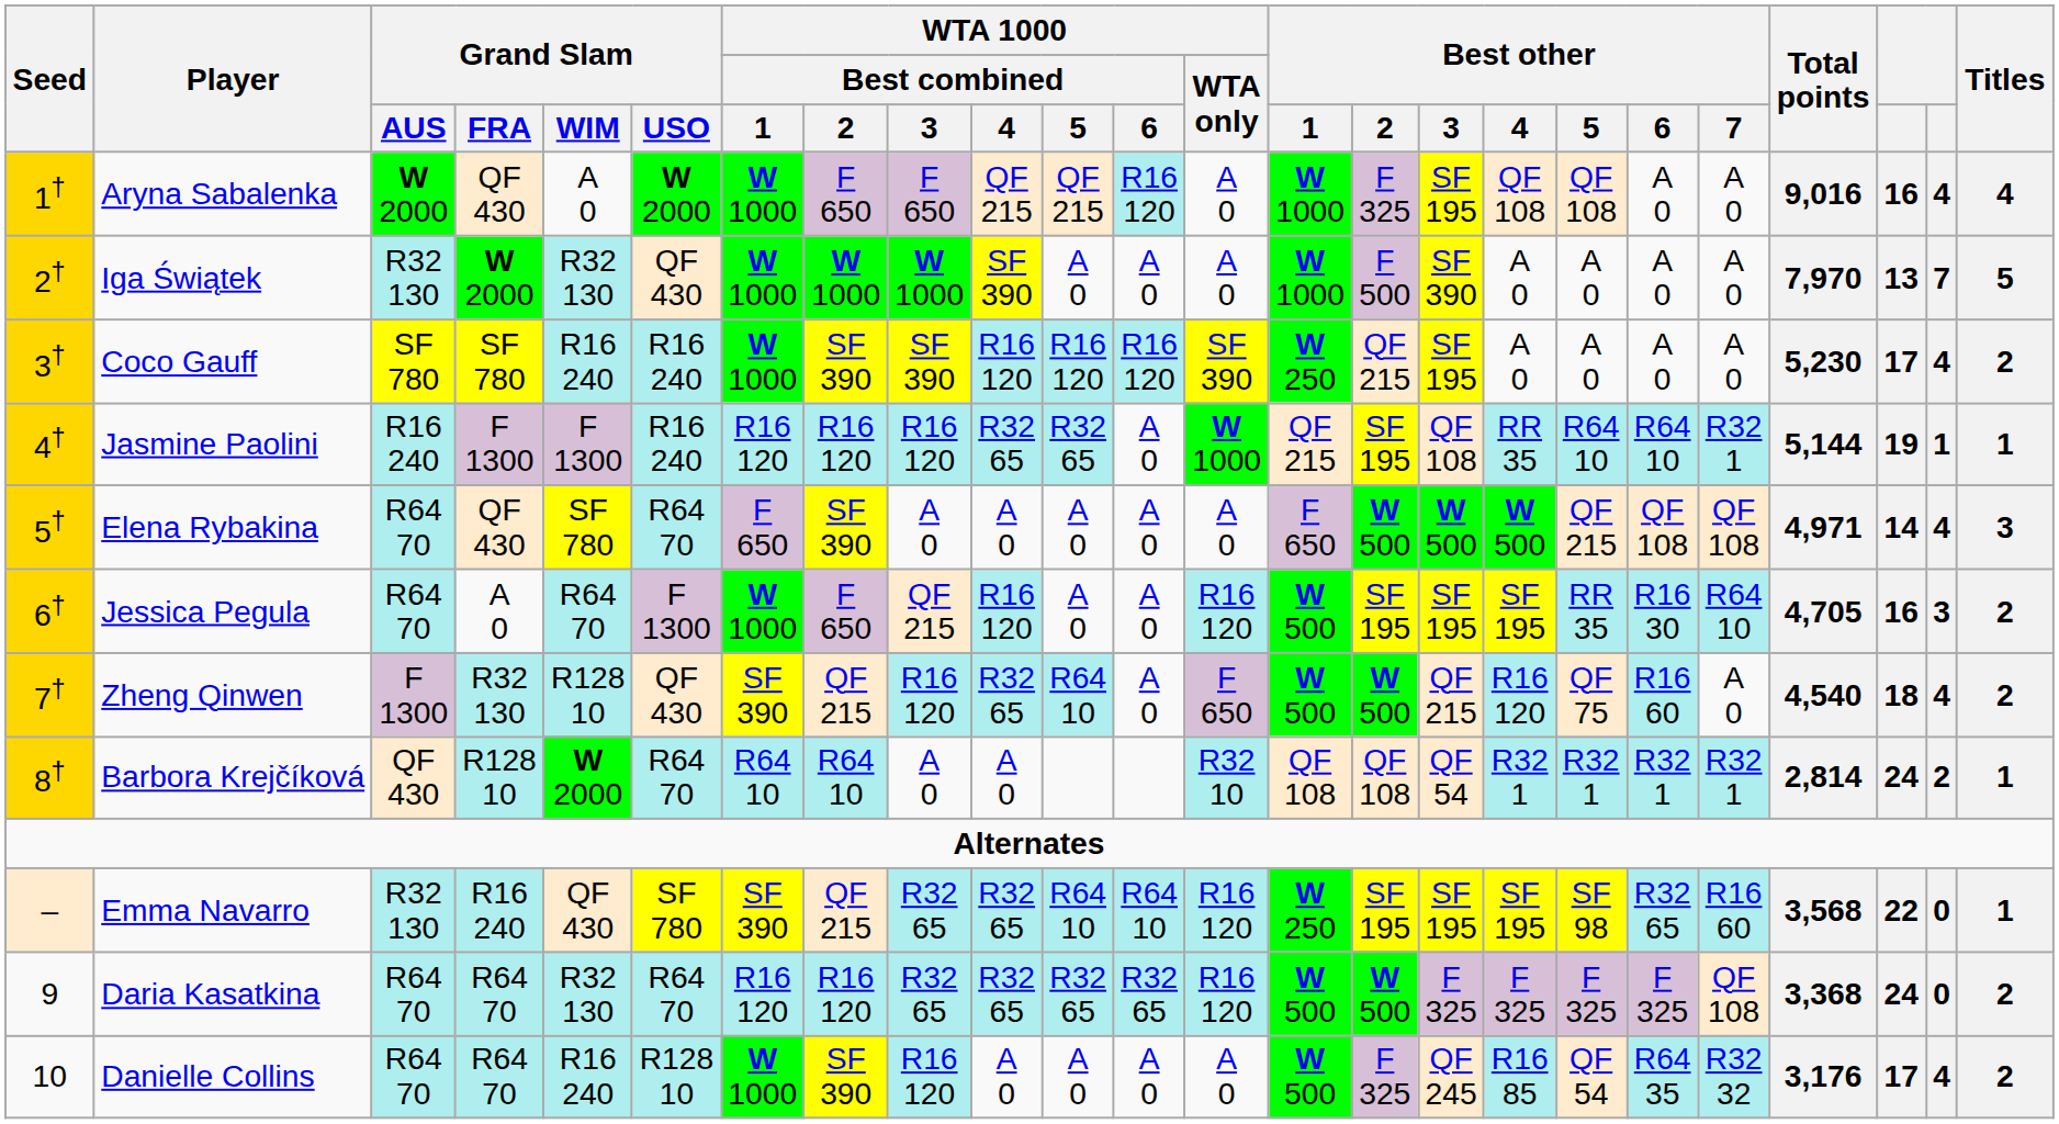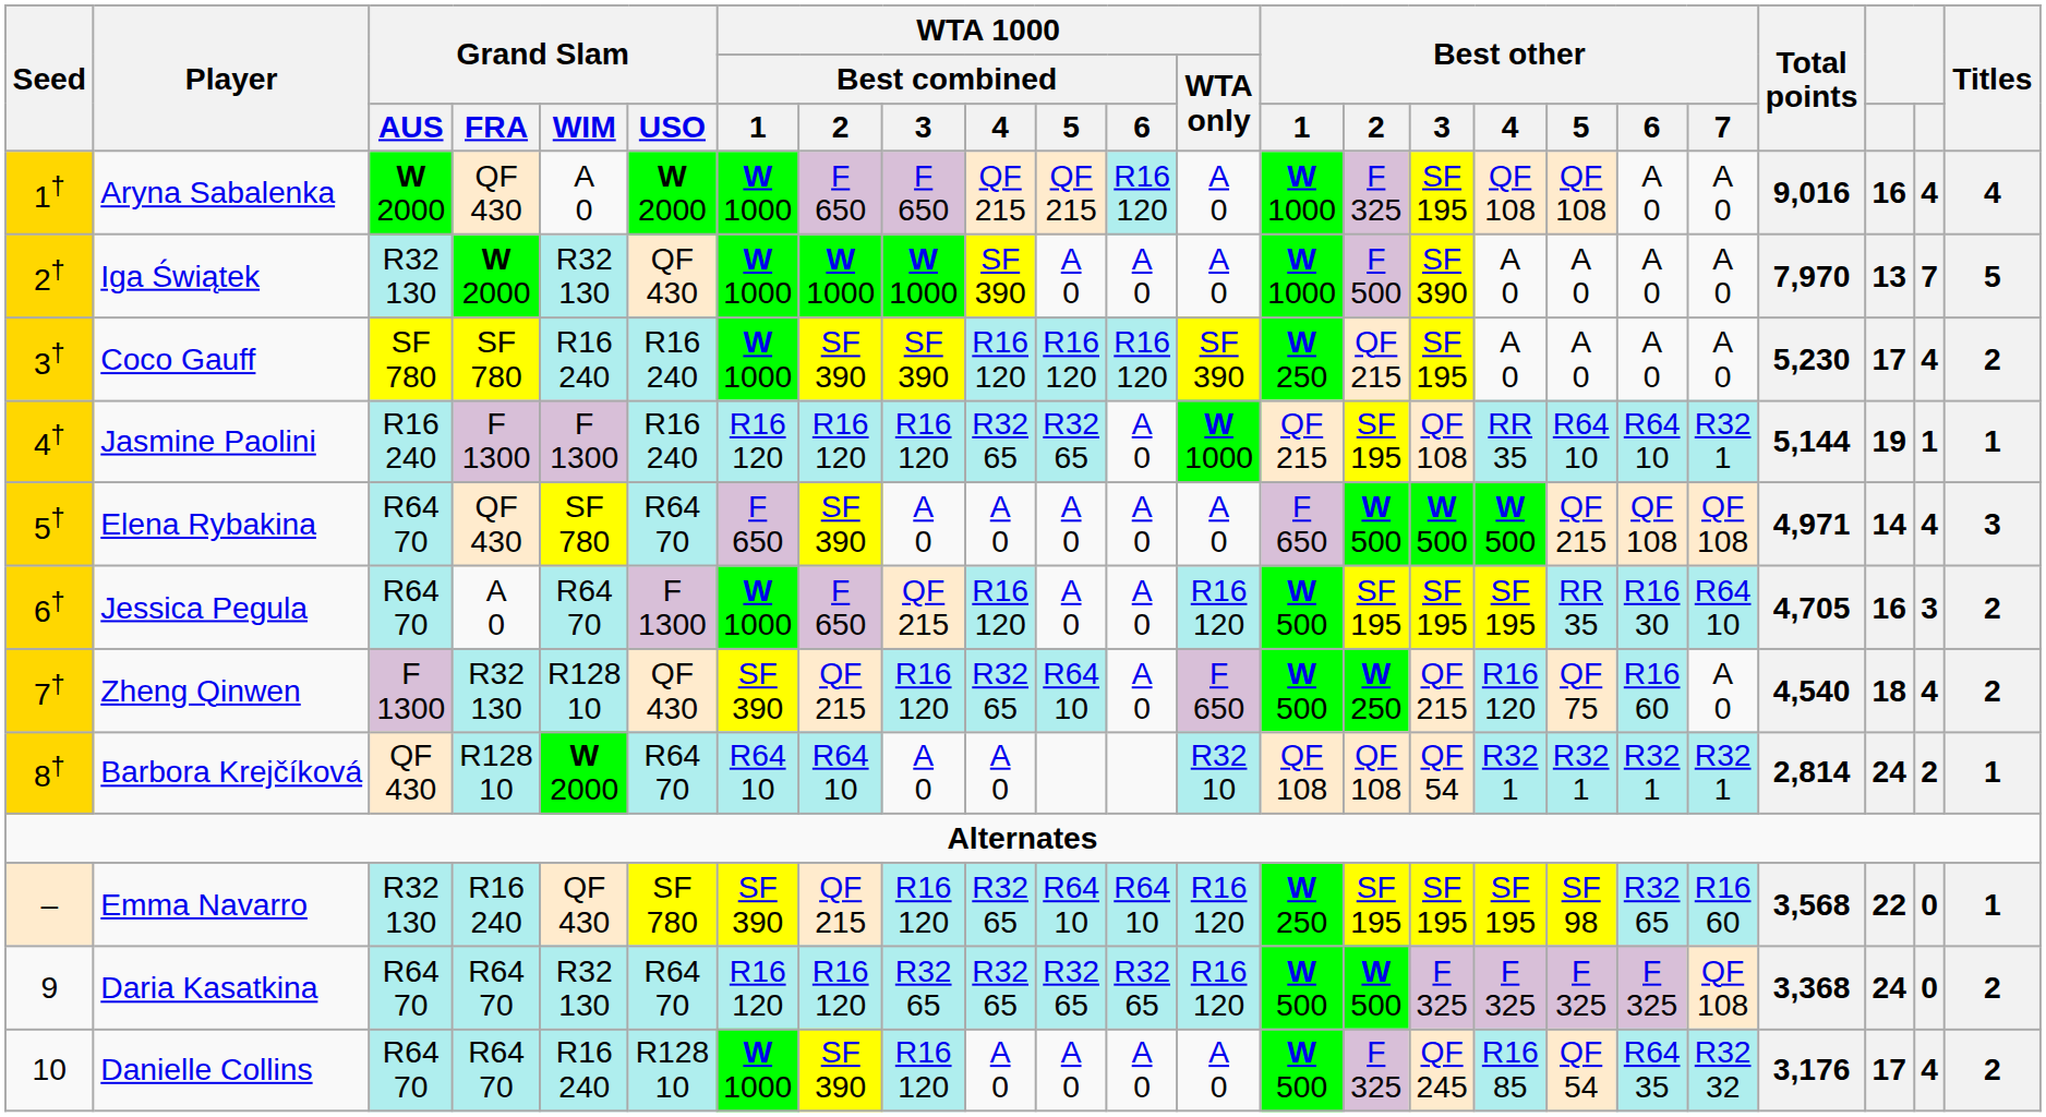Zheng Qinwen | Best other / 2: W 500 -> W 250
Emma Navarro | WTA 1000 / Best combined / 3: R32 65 -> R16 120
